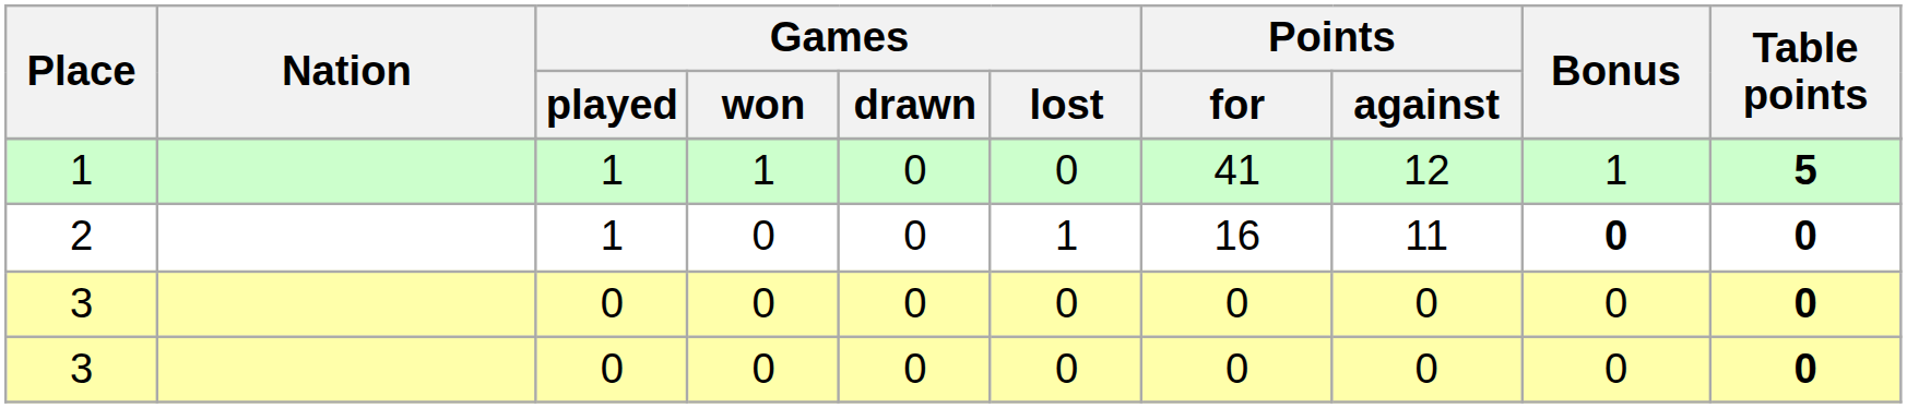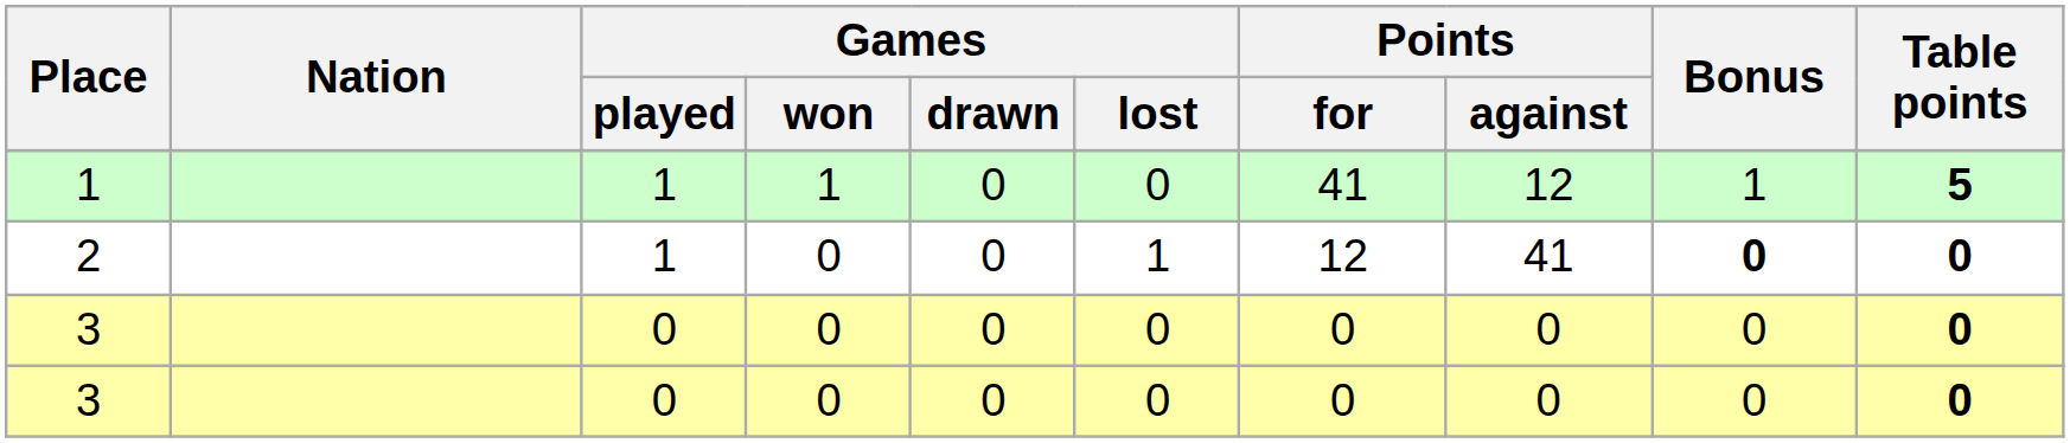2 | Points / for: 16 -> 12
2 | Points / against: 11 -> 41
